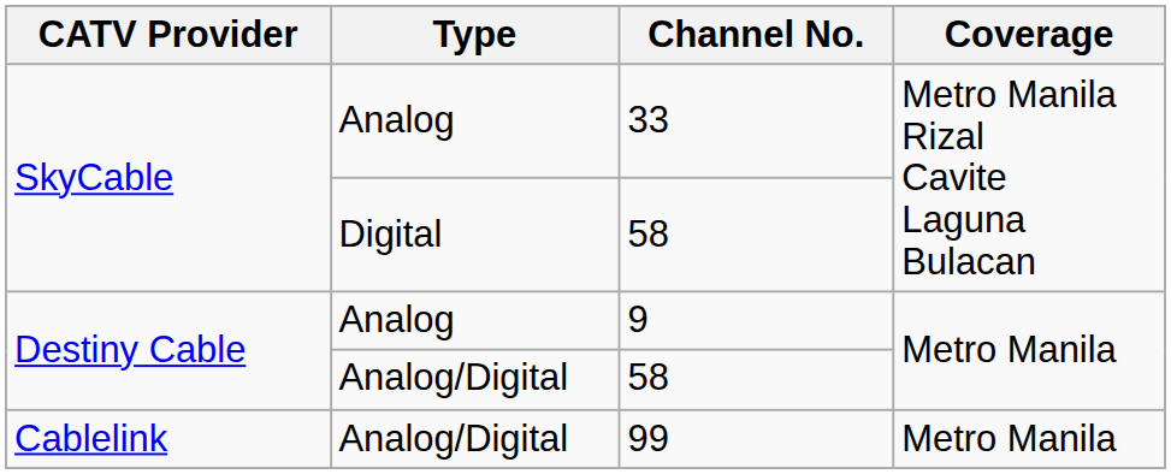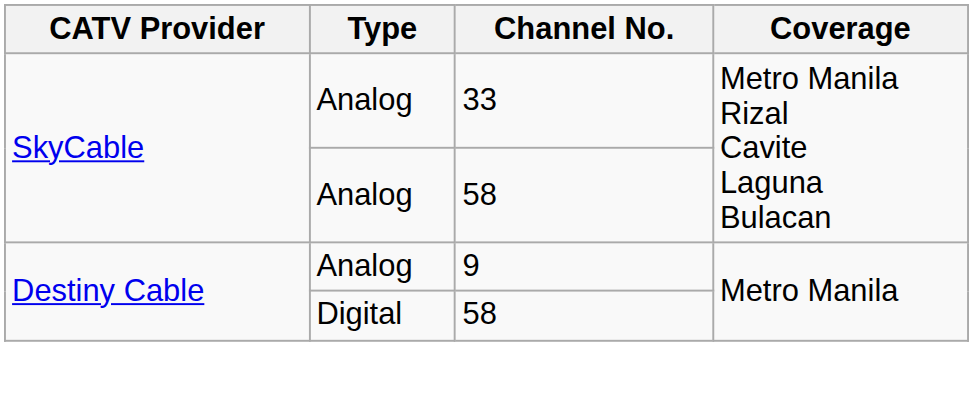SkyCable / 58 | Type: Digital -> Analog
Destiny Cable / 58 | Type: Analog/Digital -> Digital
- row: Cablelink | Analog/Digital | 99 | Metro Manila
